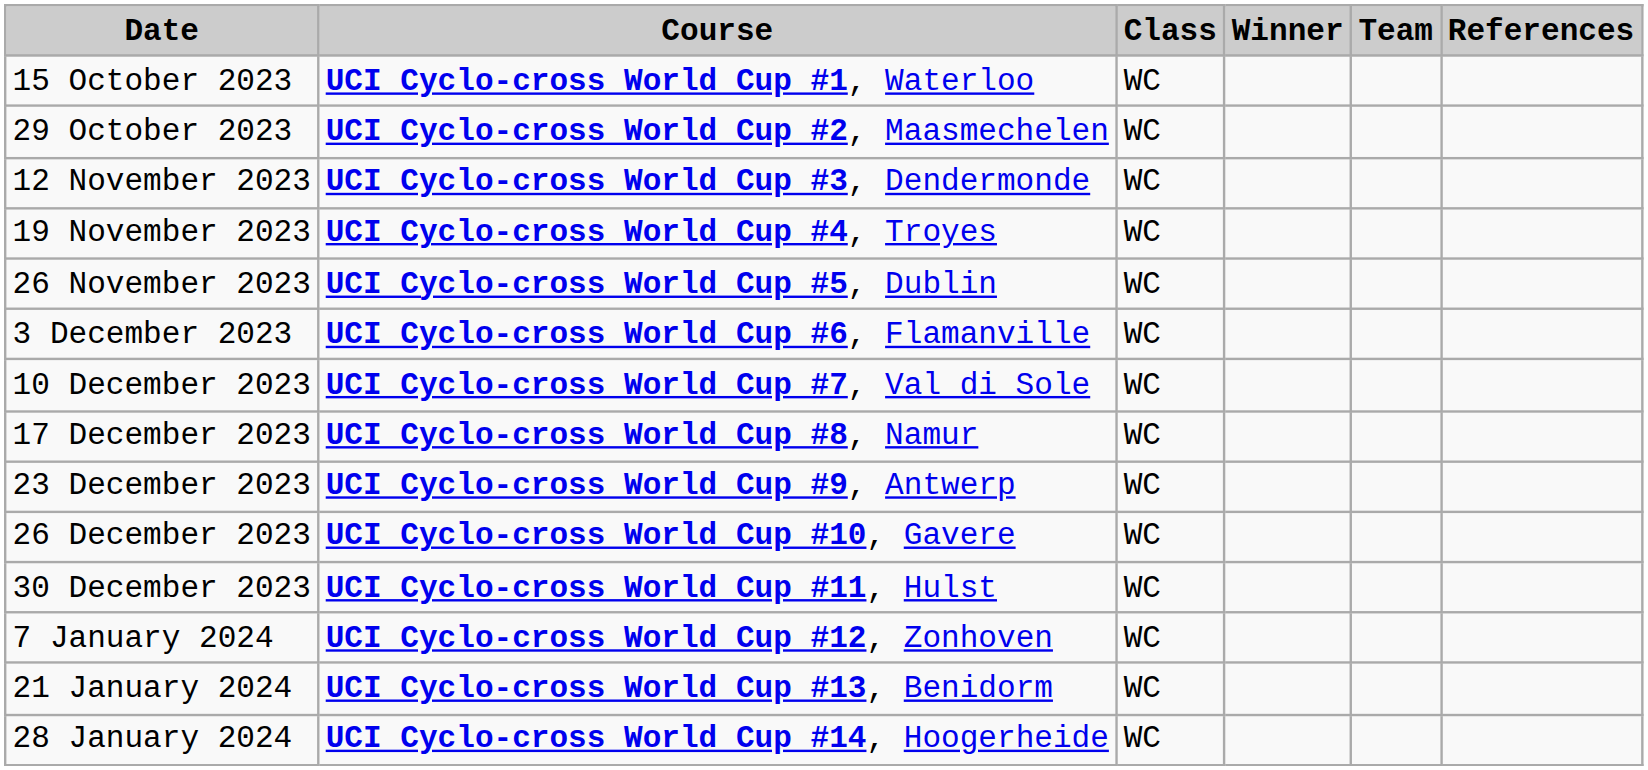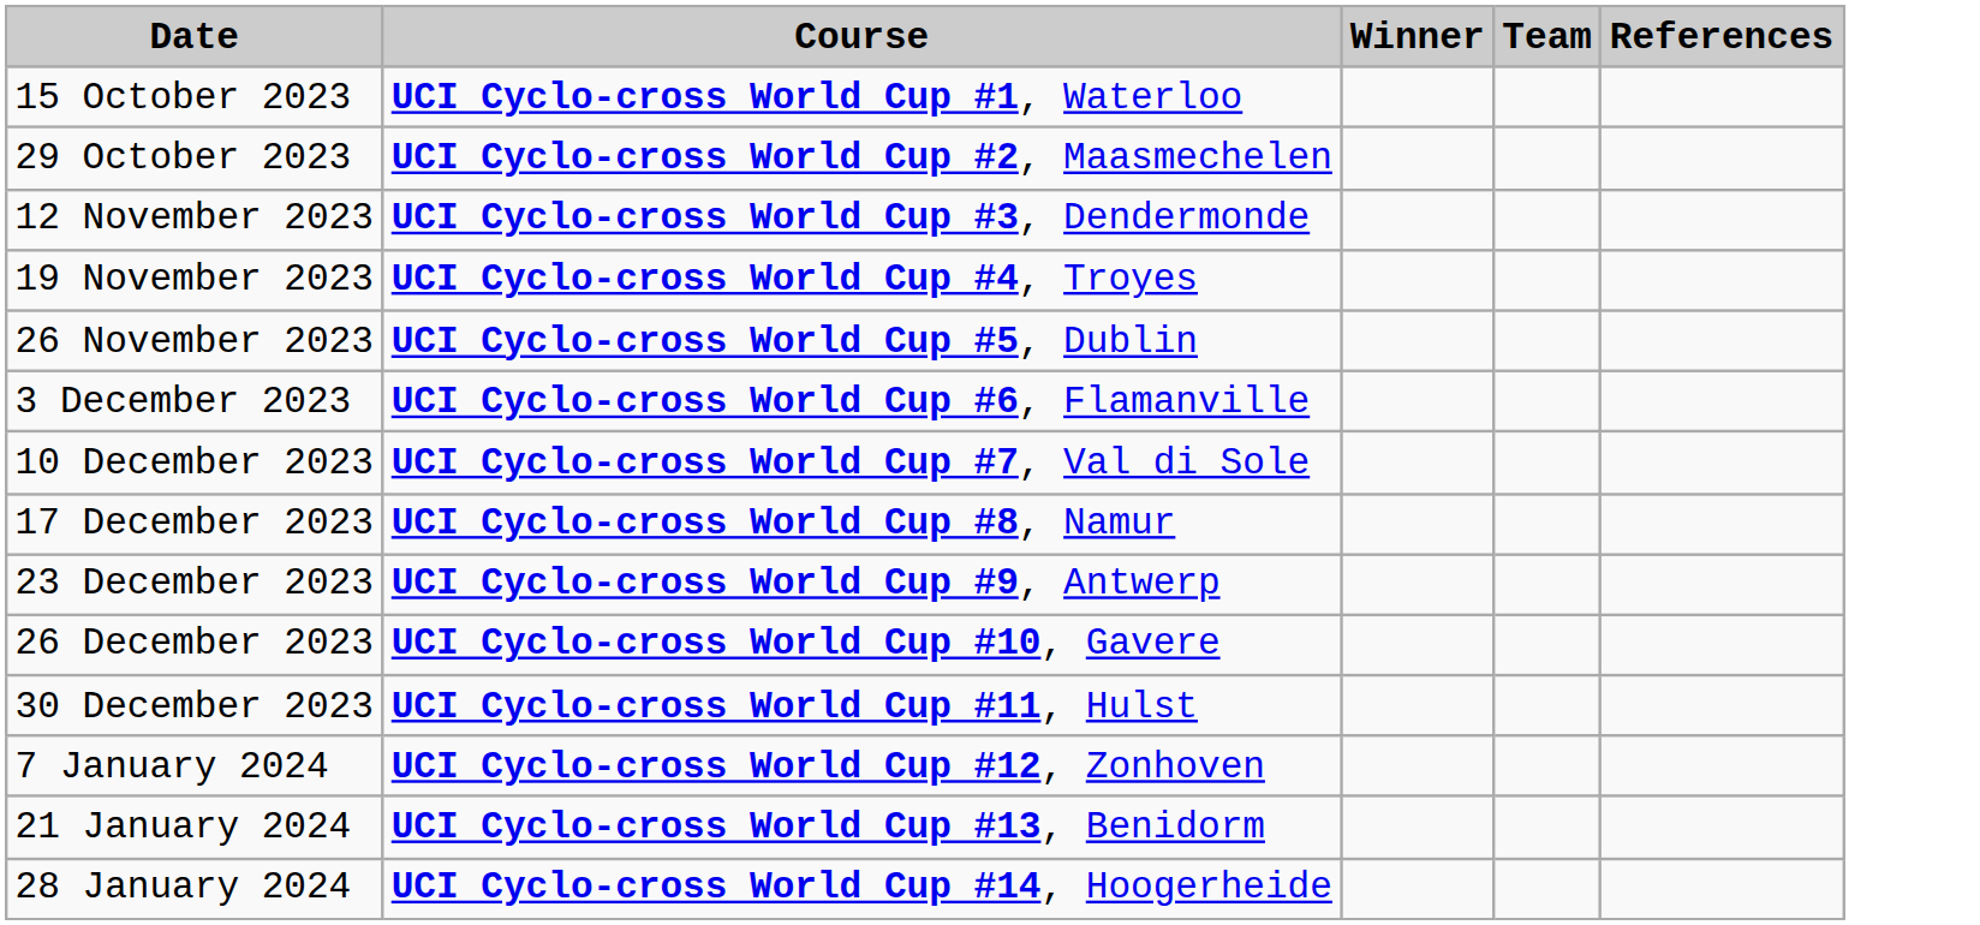- column: Class | WC | WC | WC | WC | WC | WC | WC | WC | WC | WC | WC | WC | WC | WC
